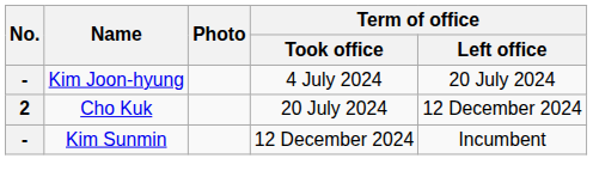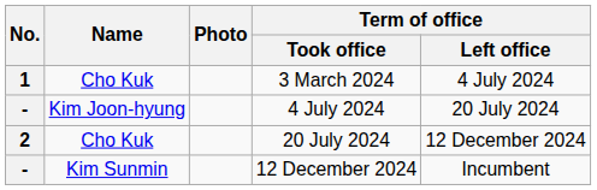+ row: 1 | Cho Kuk | 3 March 2024 | 4 July 2024
